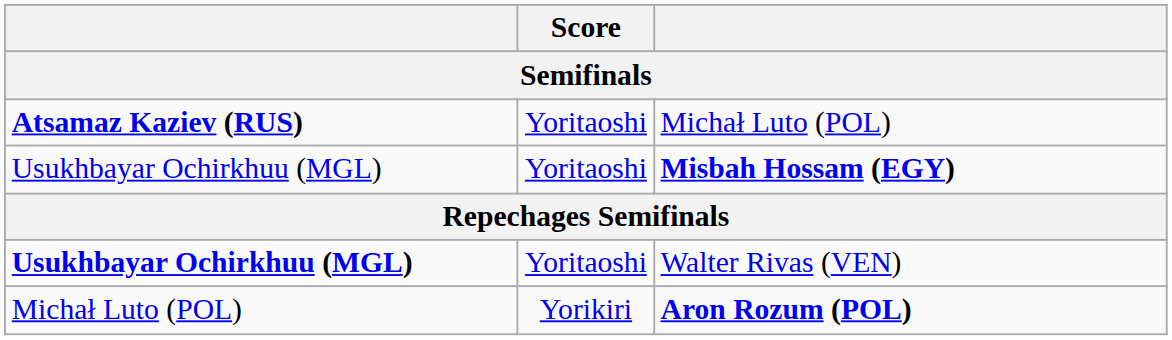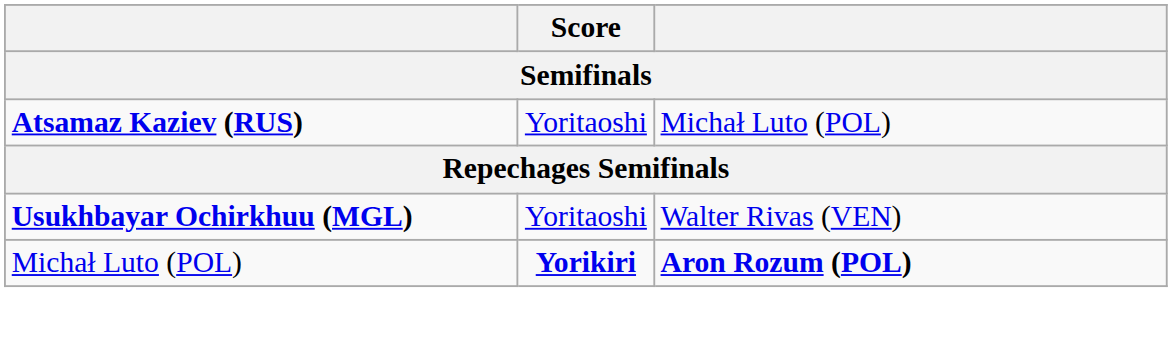- row: Usukhbayar Ochirkhuu (MGL) | Yoritaoshi | Misbah Hossam (EGY)
Aron Rozum (POL) | Score: normal -> bold
